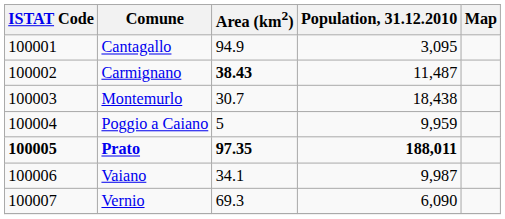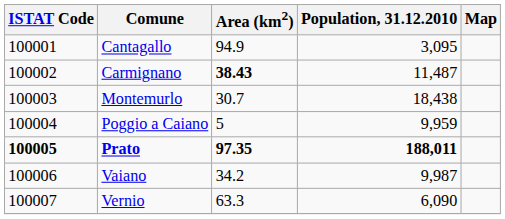Vaiano | Area (km2): 34.1 -> 34.2
Vernio | Area (km2): 69.3 -> 63.3
